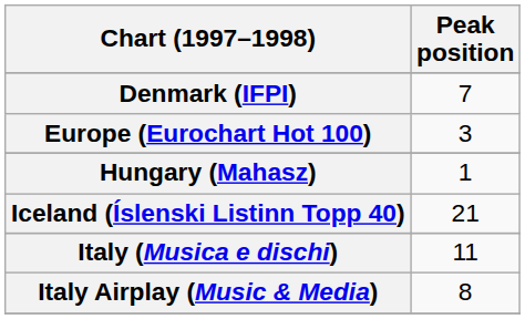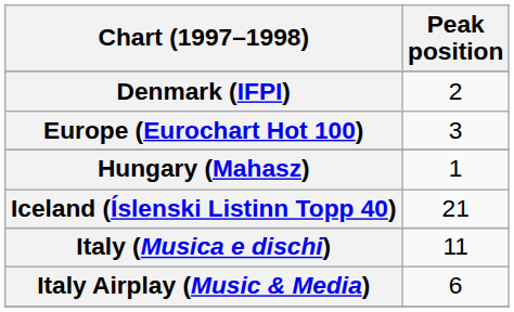Denmark (IFPI) | Peak position: 7 -> 2
Italy Airplay (Music & Media) | Peak position: 8 -> 6
